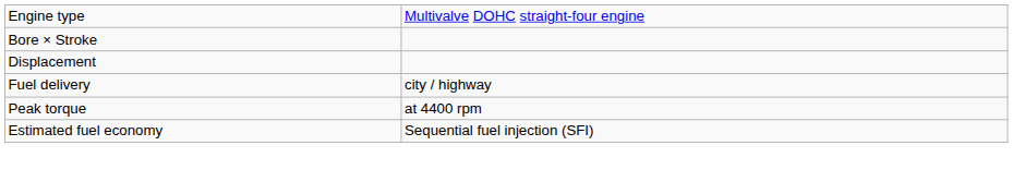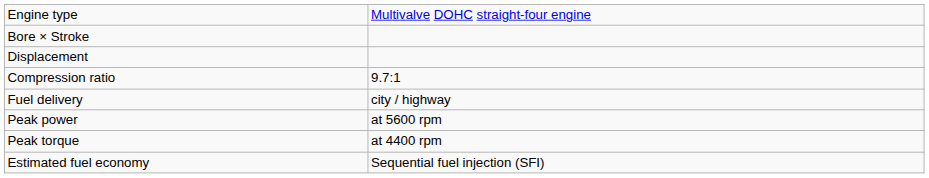+ row: Compression ratio | 9.7:1
+ row: Peak power | at 5600 rpm
